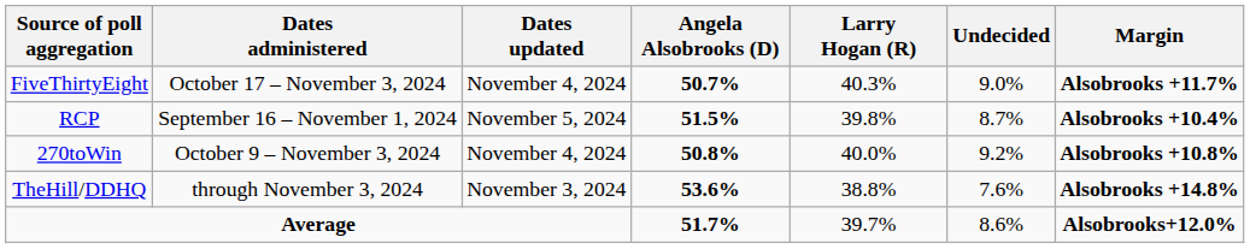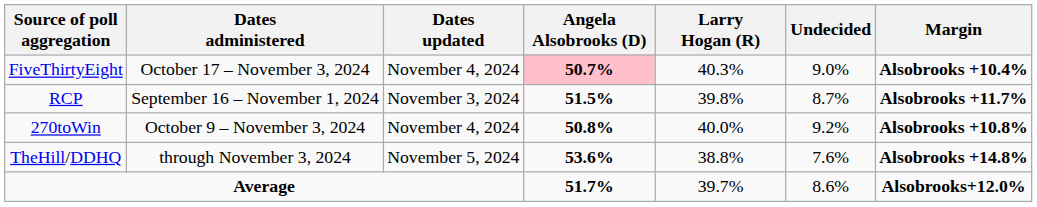FiveThirtyEight | Angela Alsobrooks (D): no background -> pink background
FiveThirtyEight | Margin: Alsobrooks +11.7% -> Alsobrooks +10.4%
RCP | Dates updated: November 5, 2024 -> November 3, 2024
RCP | Margin: Alsobrooks +10.4% -> Alsobrooks +11.7%
TheHill/DDHQ | Dates updated: November 3, 2024 -> November 5, 2024
